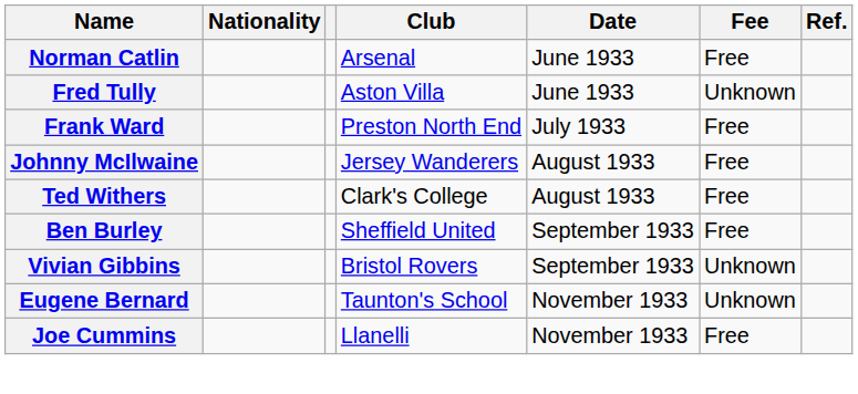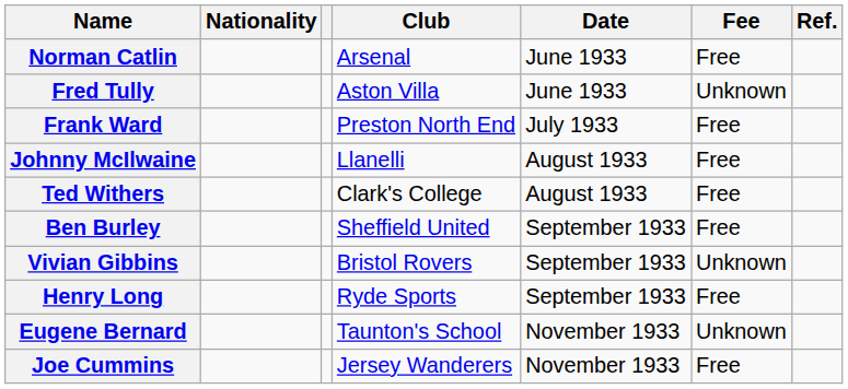Johnny McIlwaine | Club: Jersey Wanderers -> Llanelli
+ row: Henry Long | Ryde Sports | September 1933 | Free
Joe Cummins | Club: Llanelli -> Jersey Wanderers
